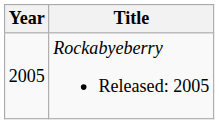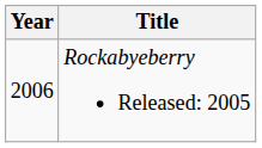Rockabyeberry Released: 2005 | Year: 2005 -> 2006
